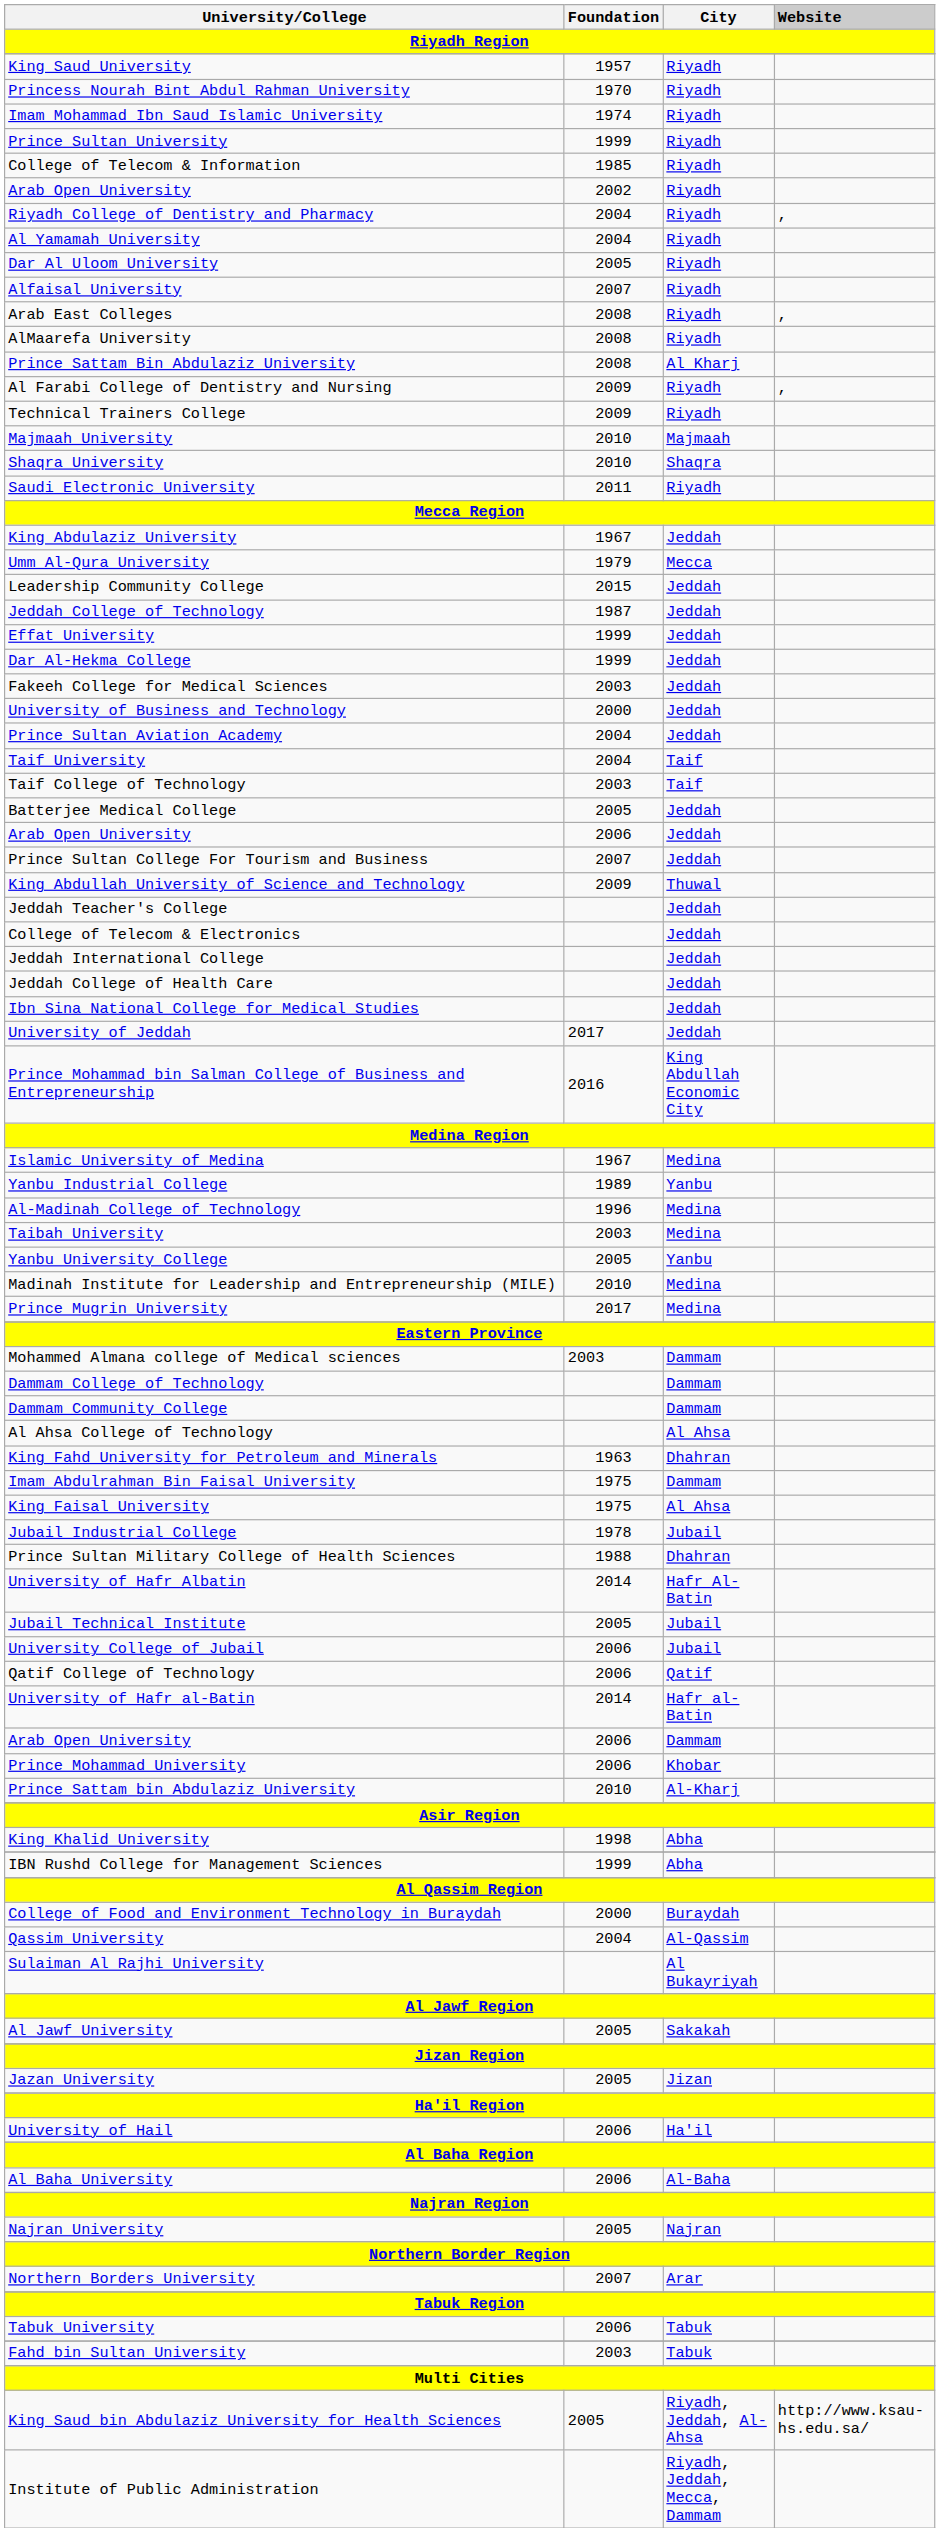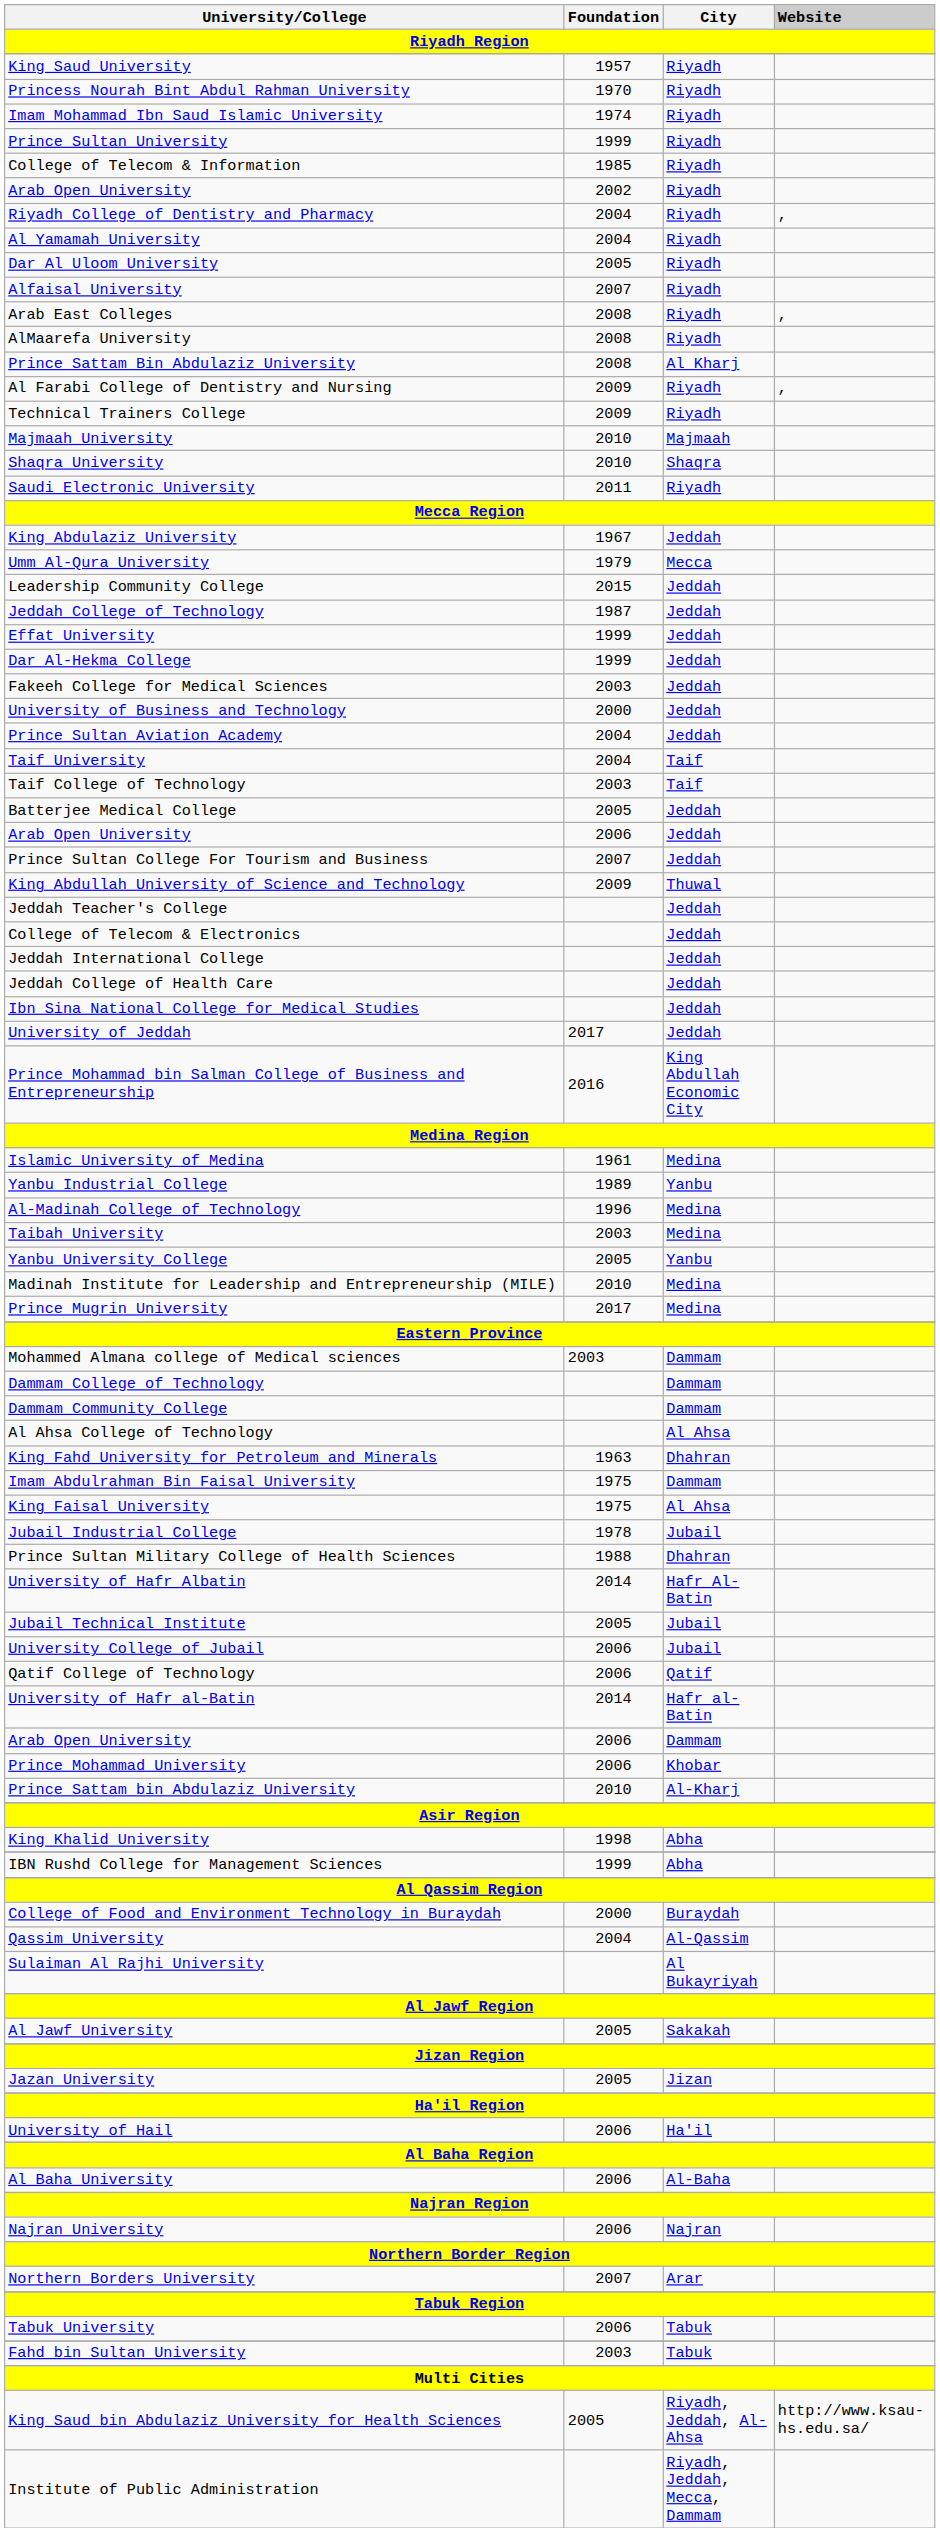Islamic University of Medina | Foundation: 1967 -> 1961
Najran University | Foundation: 2005 -> 2006
